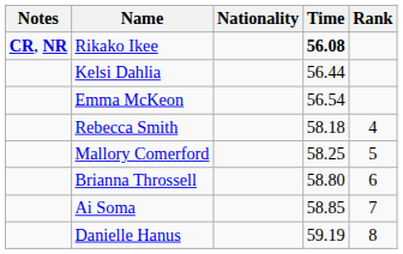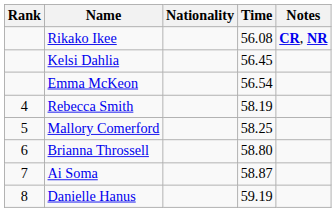columns swapped: Rank <-> Notes
Rikako Ikee | Time: bold -> normal
Kelsi Dahlia | Time: 56.44 -> 56.45
Rebecca Smith | Time: 58.18 -> 58.19
Ai Soma | Time: 58.85 -> 58.87
